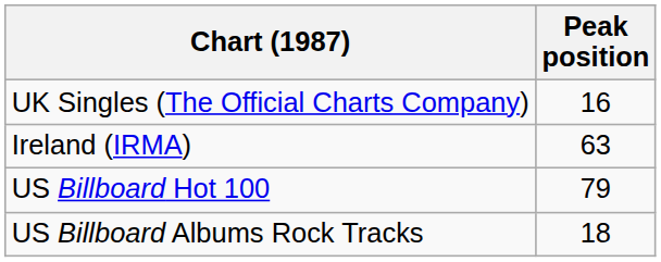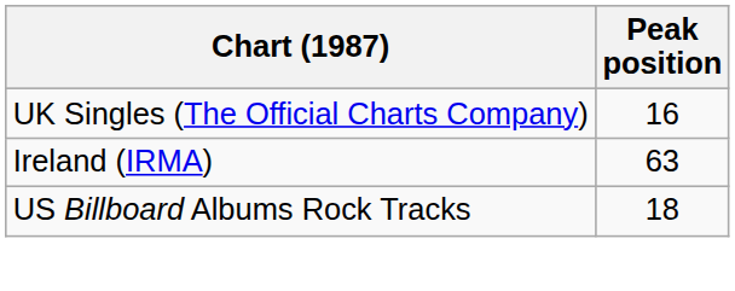- row: US Billboard Hot 100 | 79
